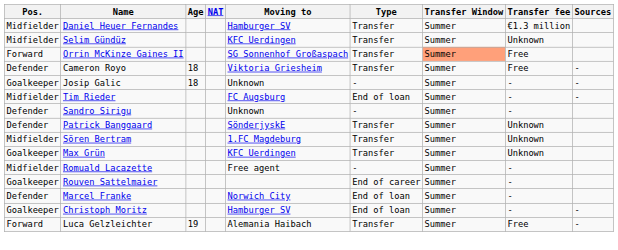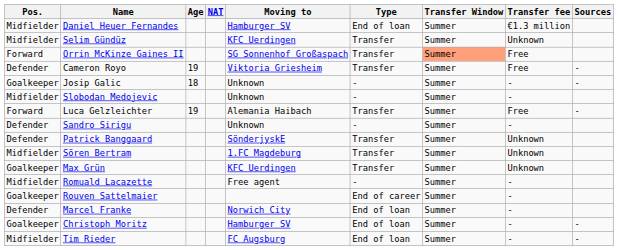Daniel Heuer Fernandes | Type: Transfer -> End of loan
Cameron Royo | Age: 18 -> 19
+ row: Midfielder | Slobodan Medojevic | Unknown | - | Summer | -
rows swapped: Luca Gelzleichter <-> Tim Rieder
